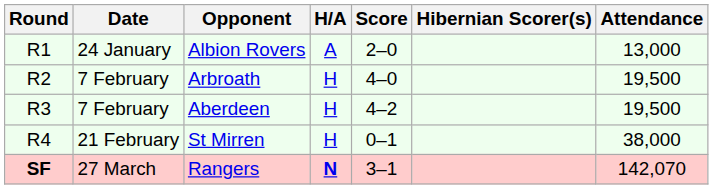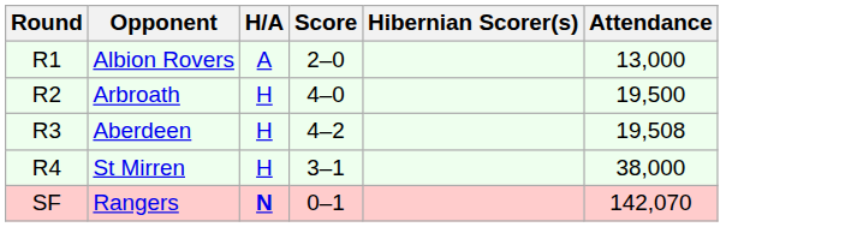- column: Date | 24 January | 7 February | 7 February | 21 February | 27 March
Aberdeen | Attendance: 19,500 -> 19,508
St Mirren | Score: 0–1 -> 3–1
Rangers | Round: bold -> normal
Rangers | Score: 3–1 -> 0–1
